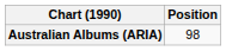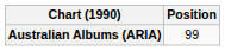Australian Albums (ARIA) | Position: 98 -> 99
